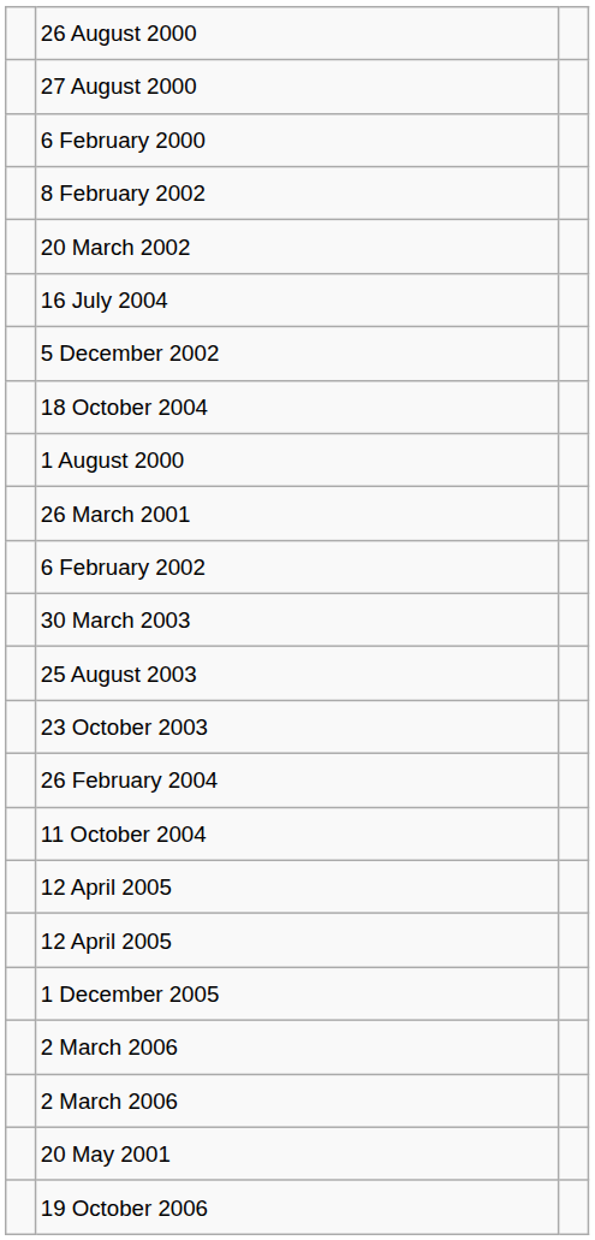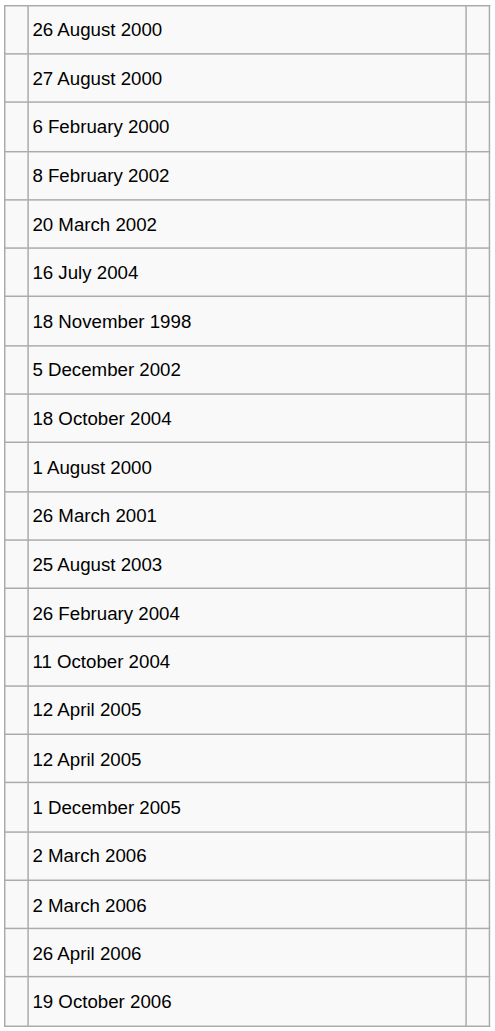+ row: 18 November 1998
- row: 6 February 2002
- row: 30 March 2003
- row: 23 October 2003
+ row: 26 April 2006
- row: 20 May 2001
